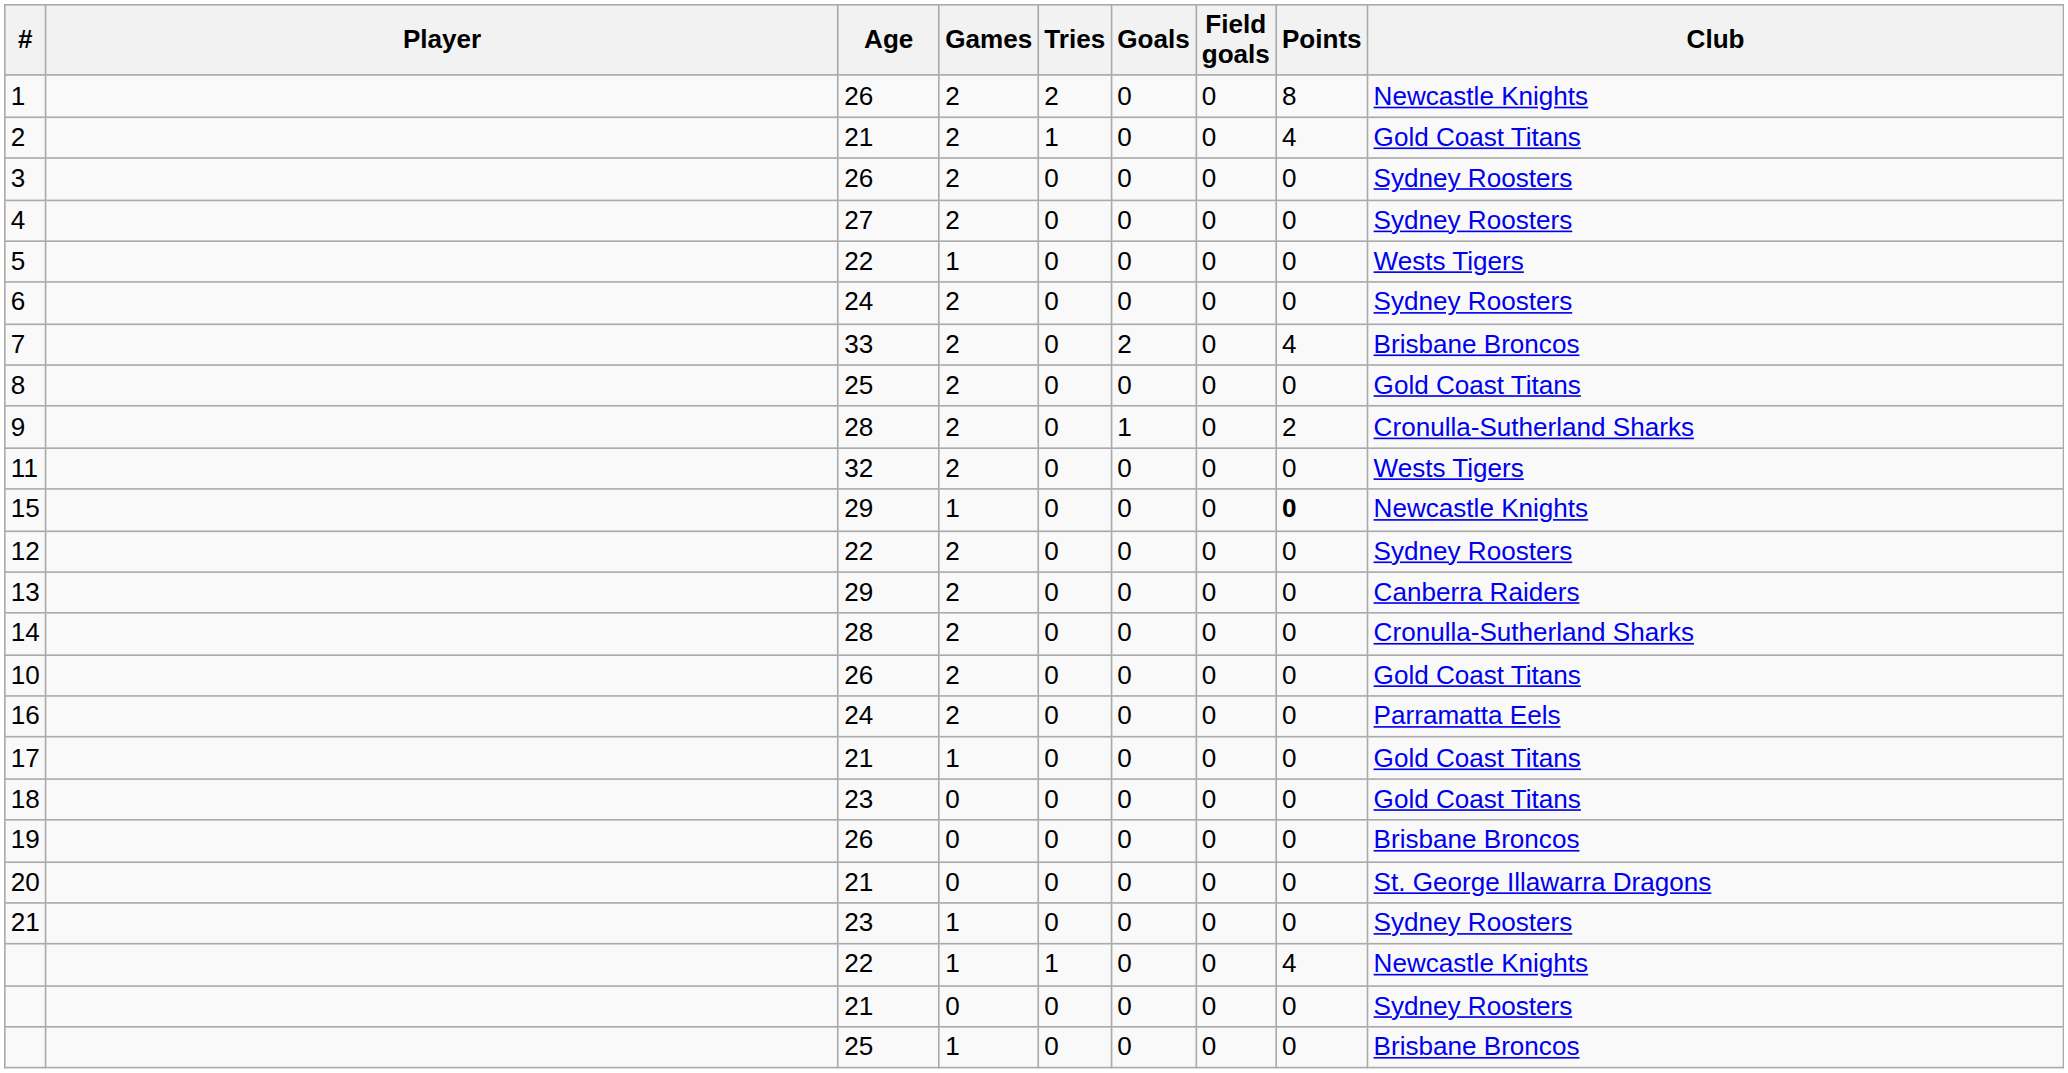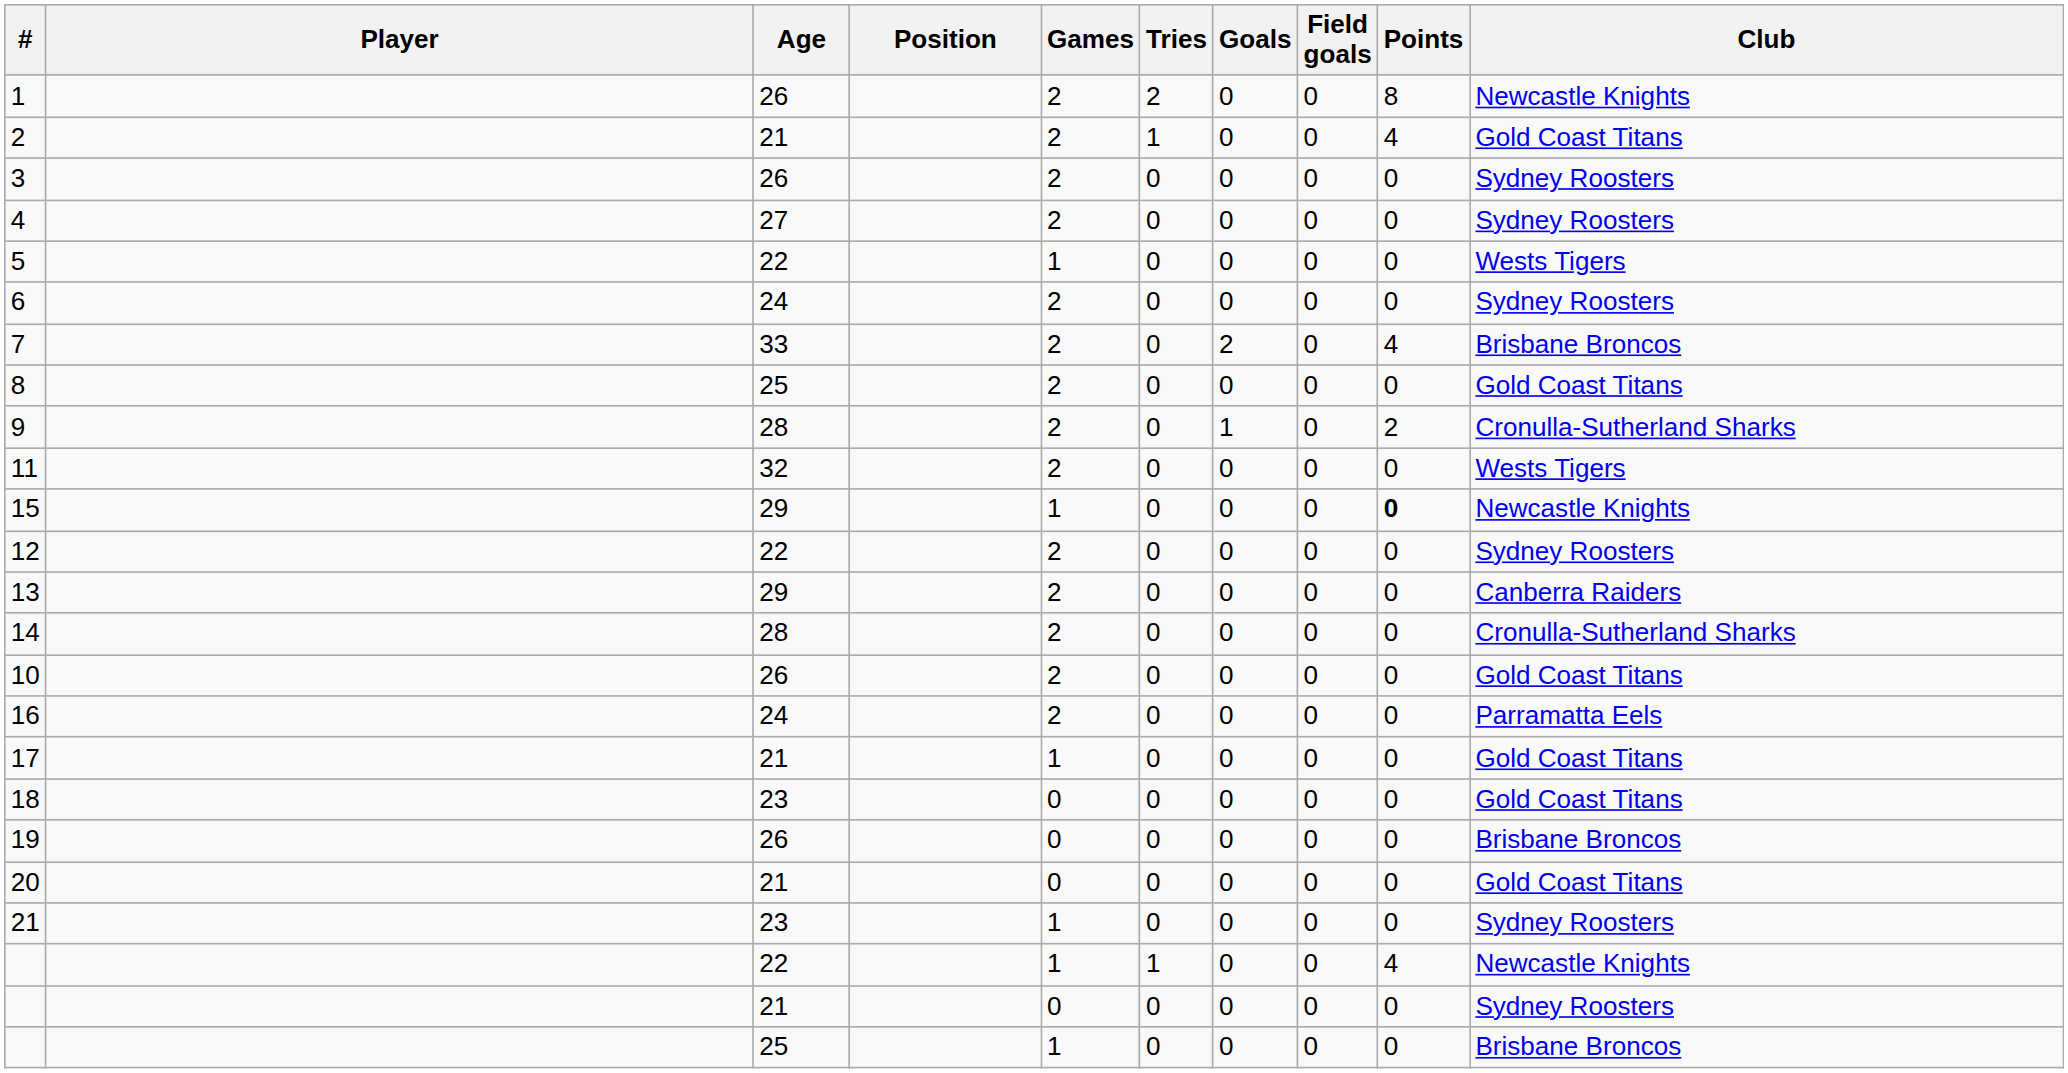+ column: Position
20 | Club: St. George Illawarra Dragons -> Gold Coast Titans
